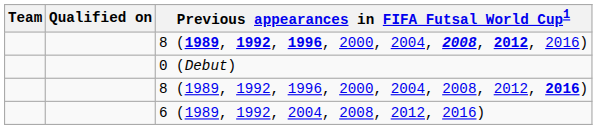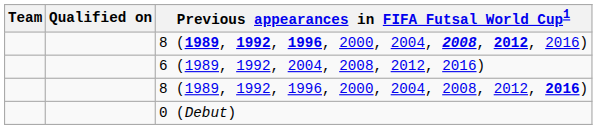rows swapped: 0 (Debut) <-> 6 (1989, 1992, 2004, 2008, 2012, 2016)
